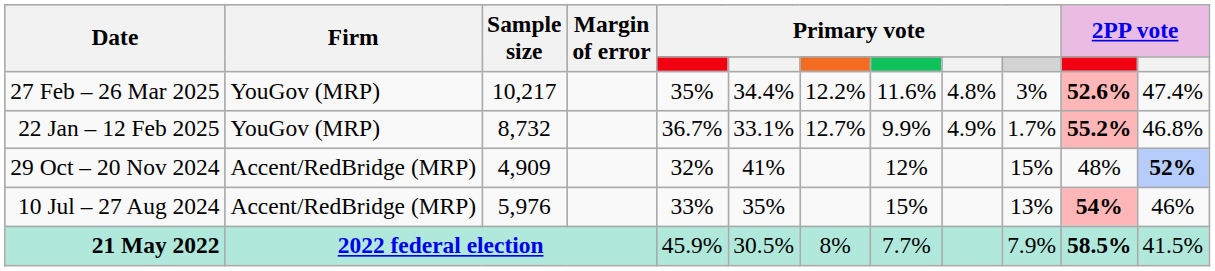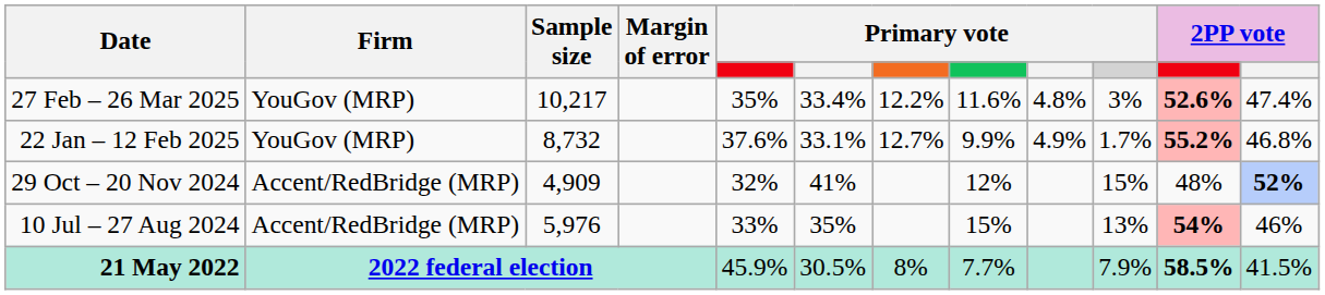27 Feb – 26 Mar 2025 | column 6: 34.4% -> 33.4%
22 Jan – 12 Feb 2025 | column 5: 36.7% -> 37.6%
